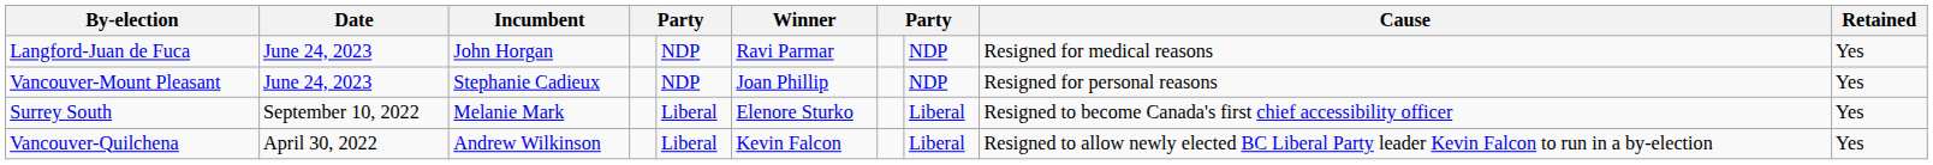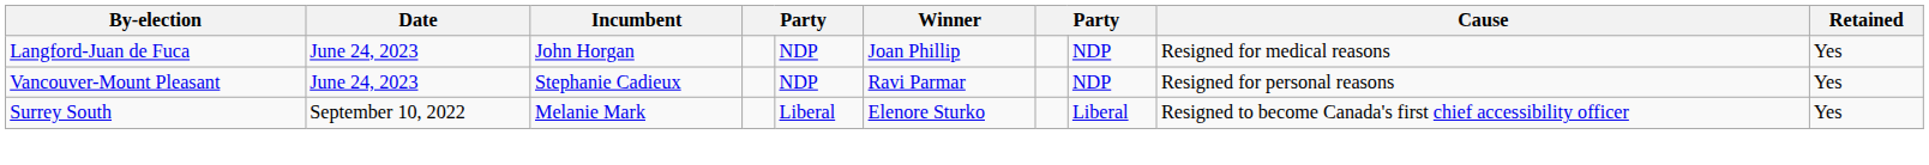Langford-Juan de Fuca | Winner: Ravi Parmar -> Joan Phillip
Vancouver-Mount Pleasant | Winner: Joan Phillip -> Ravi Parmar
- row: Vancouver-Quilchena | April 30, 2022 | Andrew Wilkinson | Liberal | Kevin Falcon | Liberal | Resigned to allow newly elected BC Liberal Party leader Kevin Falcon to run in a by-election | Yes
